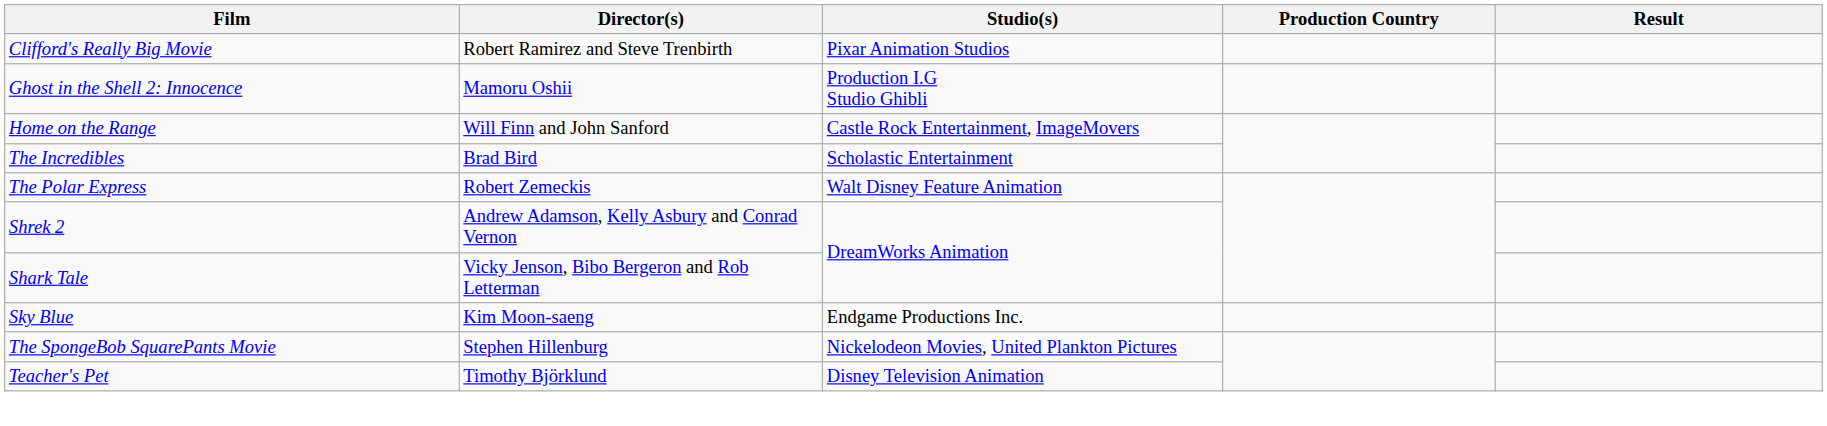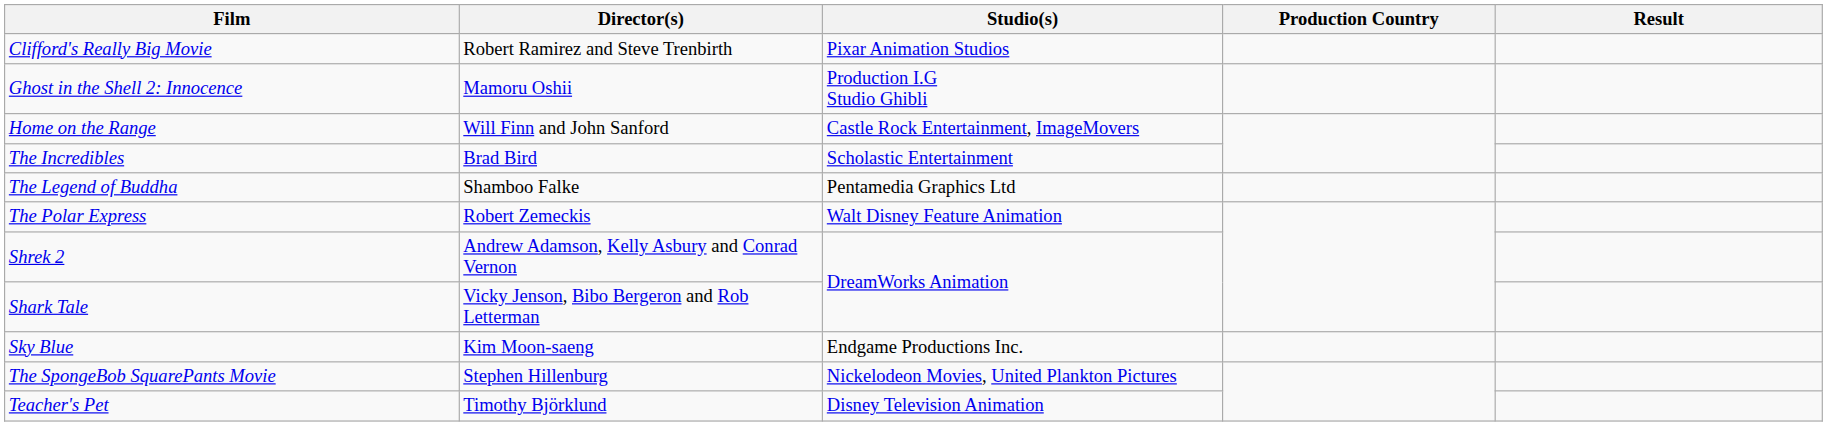+ row: The Legend of Buddha | Shamboo Falke | Pentamedia Graphics Ltd
